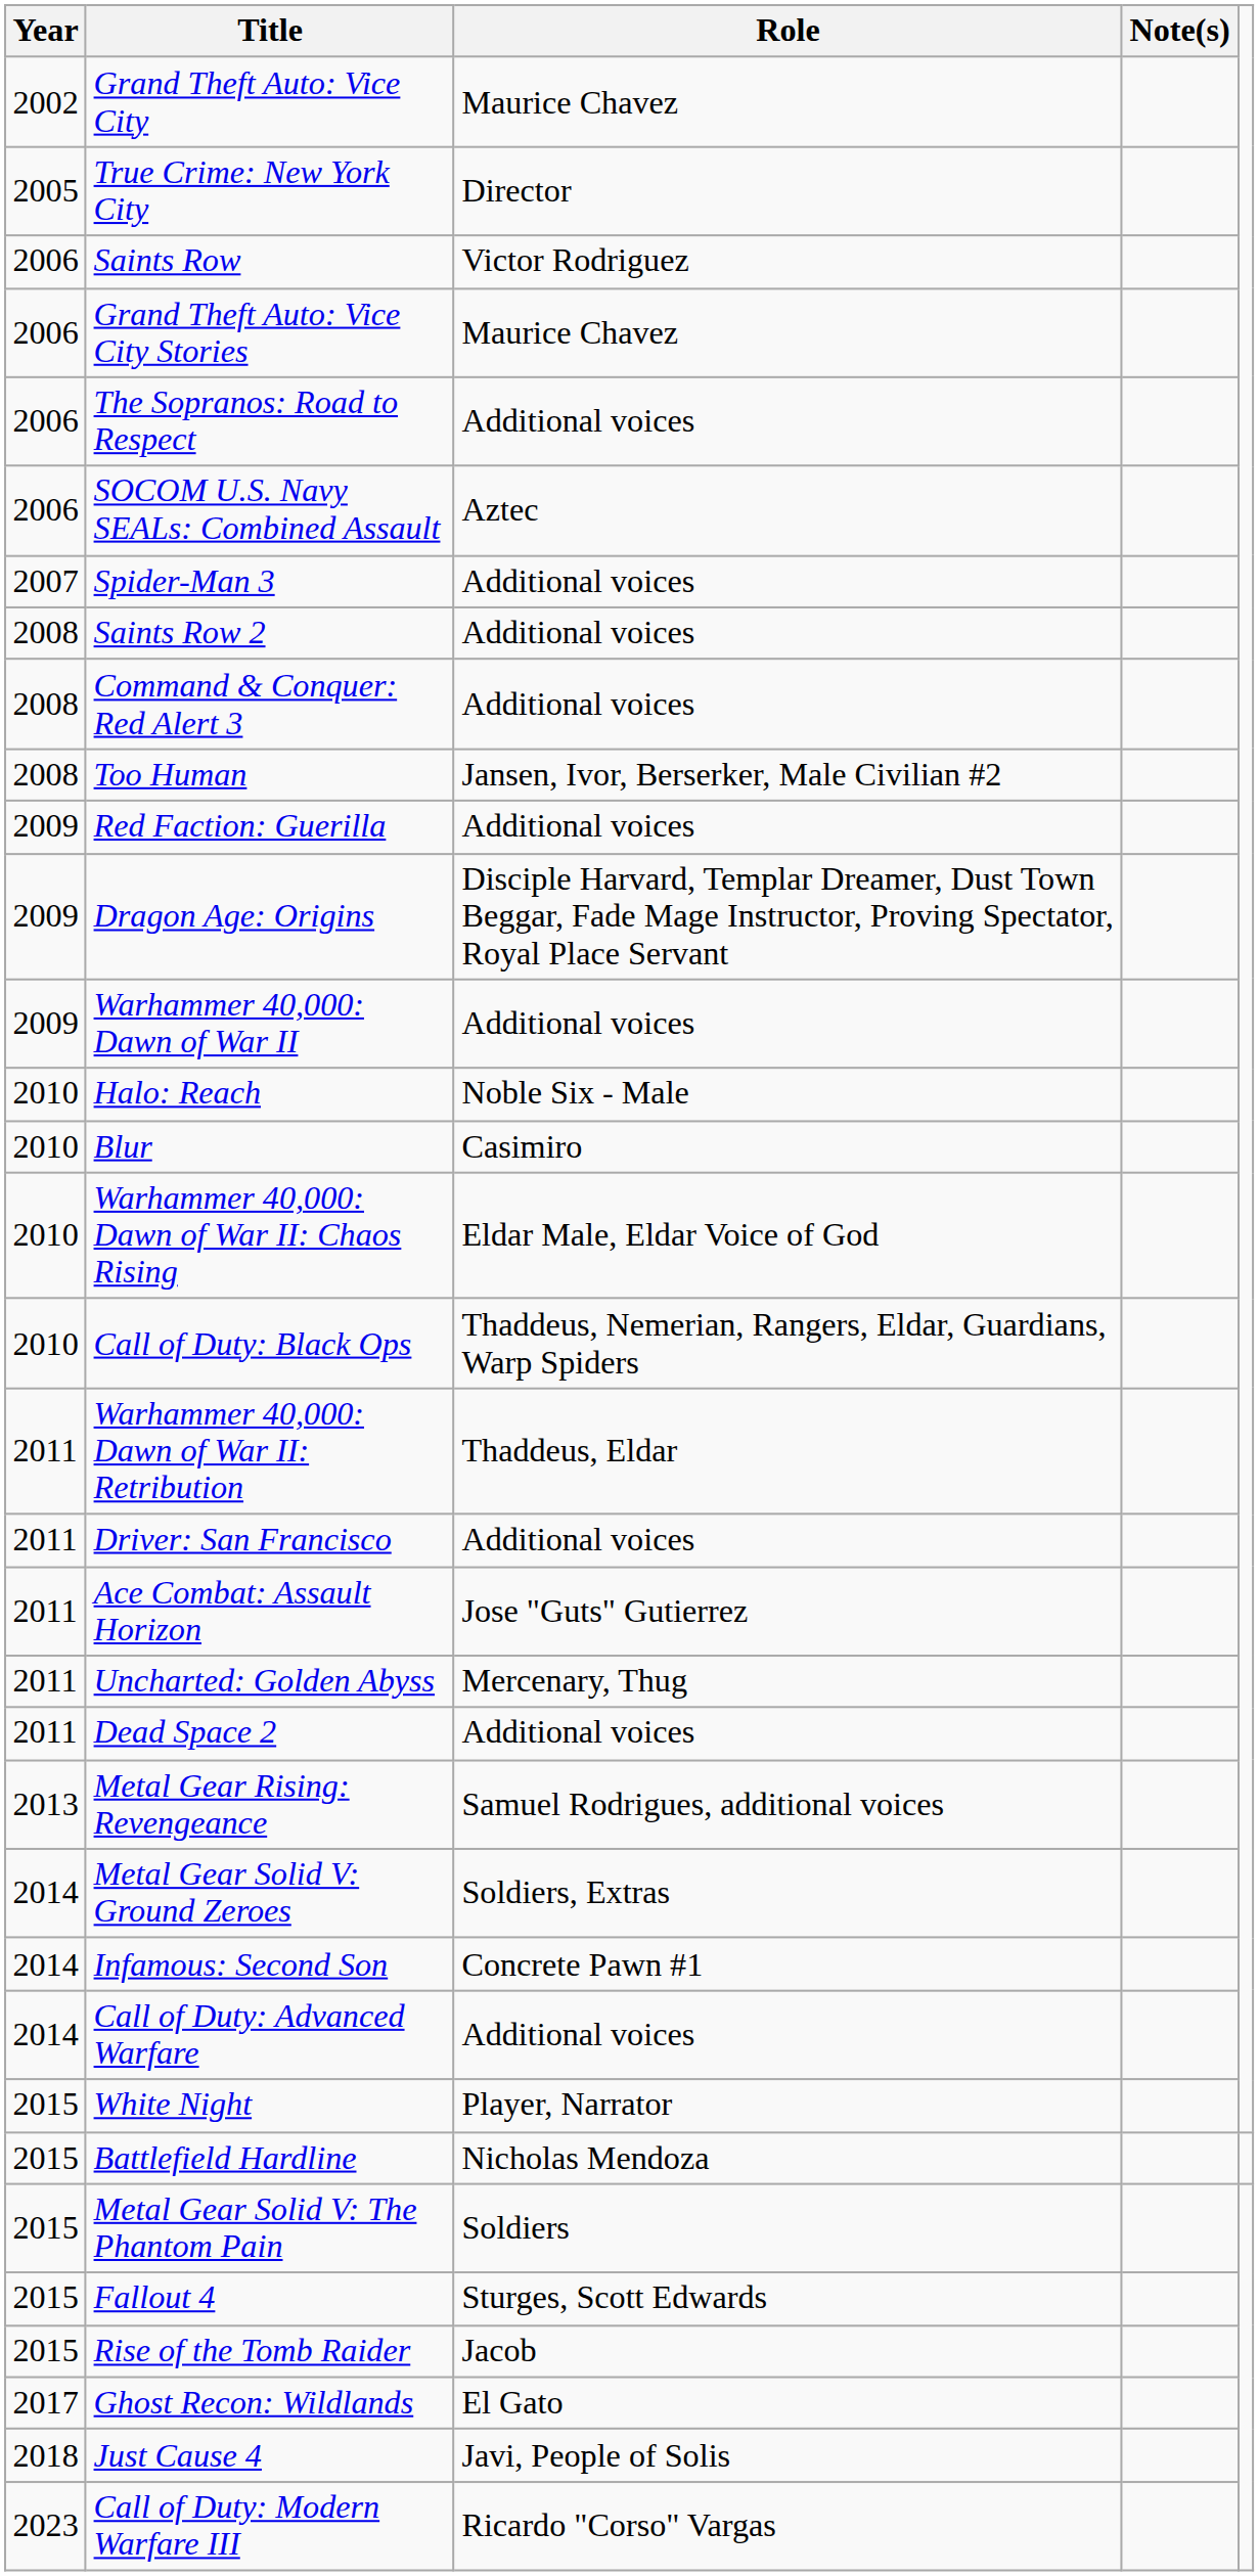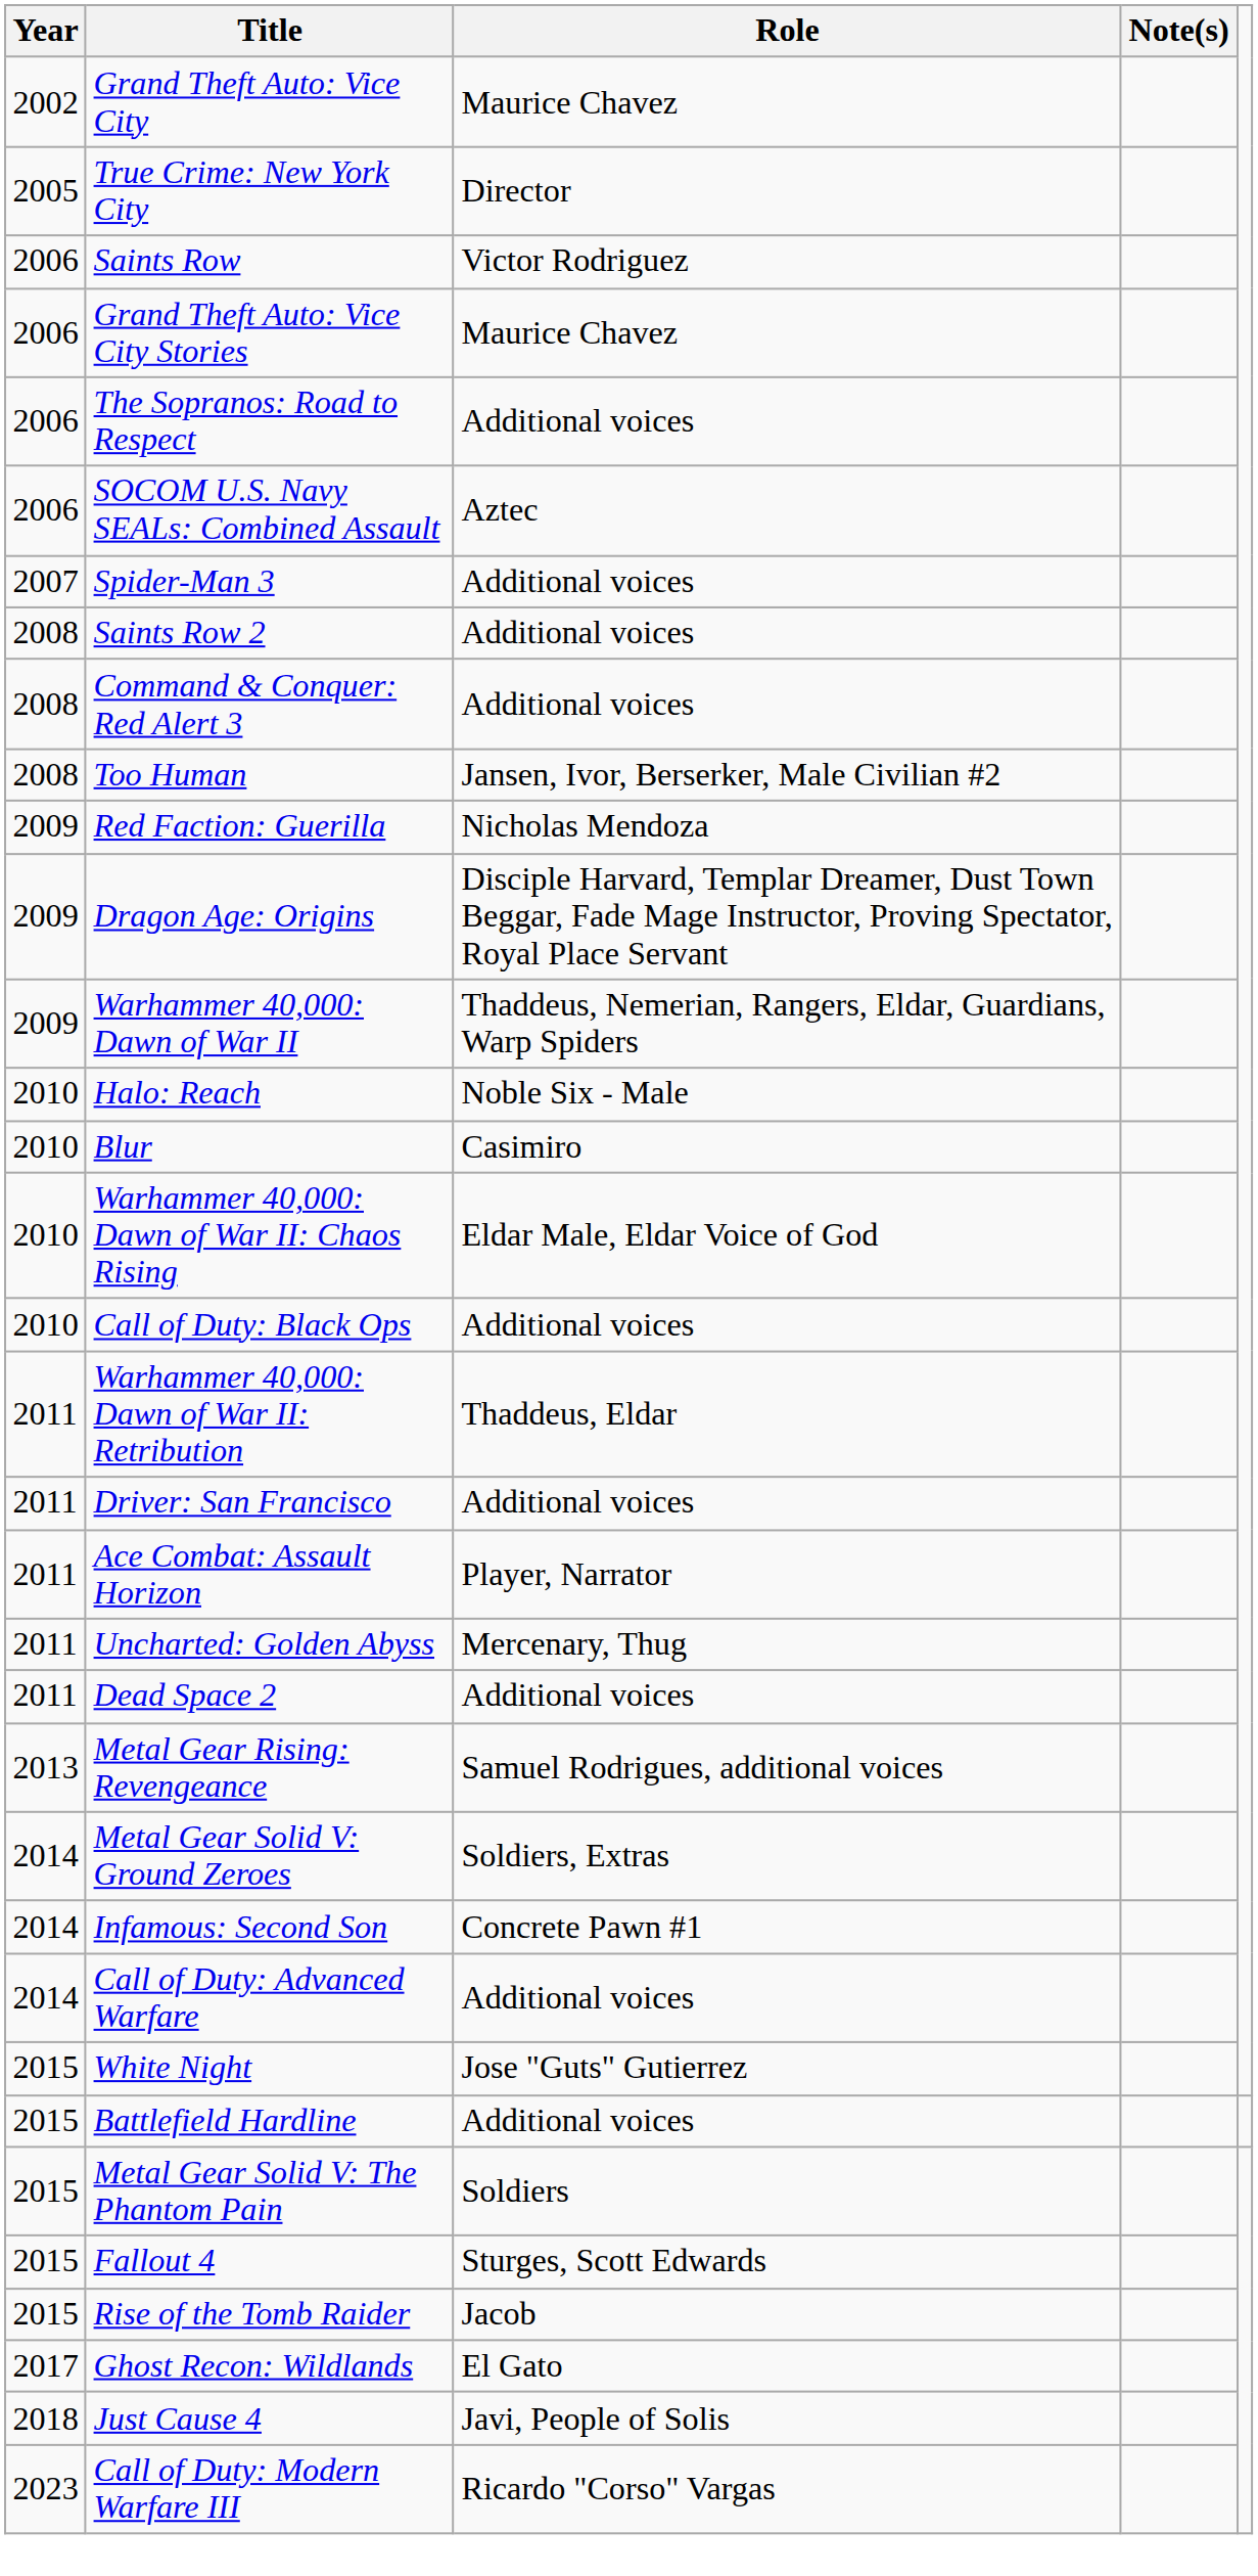Red Faction: Guerilla | Role: Additional voices -> Nicholas Mendoza
Warhammer 40,000: Dawn of War II | Role: Additional voices -> Thaddeus, Nemerian, Rangers, Eldar, Guardians, Warp Spiders
Call of Duty: Black Ops | Role: Thaddeus, Nemerian, Rangers, Eldar, Guardians, Warp Spiders -> Additional voices
Ace Combat: Assault Horizon | Role: Jose "Guts" Gutierrez -> Player, Narrator
White Night | Role: Player, Narrator -> Jose "Guts" Gutierrez
Battlefield Hardline | Role: Nicholas Mendoza -> Additional voices
